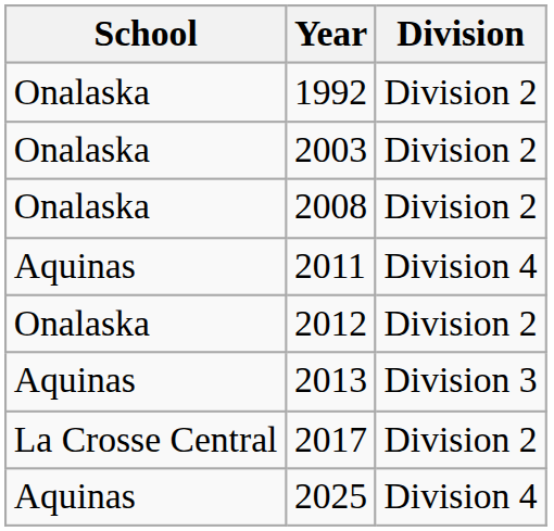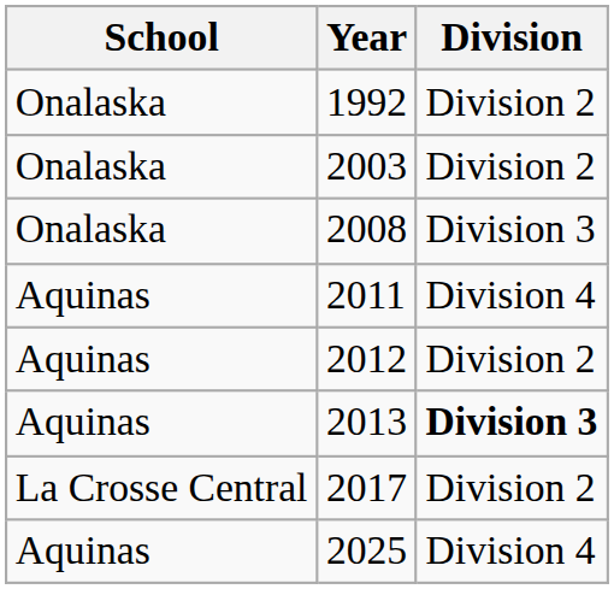2008 | Division: Division 2 -> Division 3
2012 | School: Onalaska -> Aquinas
2013 | Division: normal -> bold
